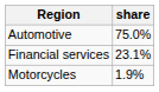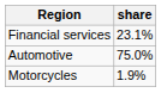rows swapped: Automotive <-> Financial services
